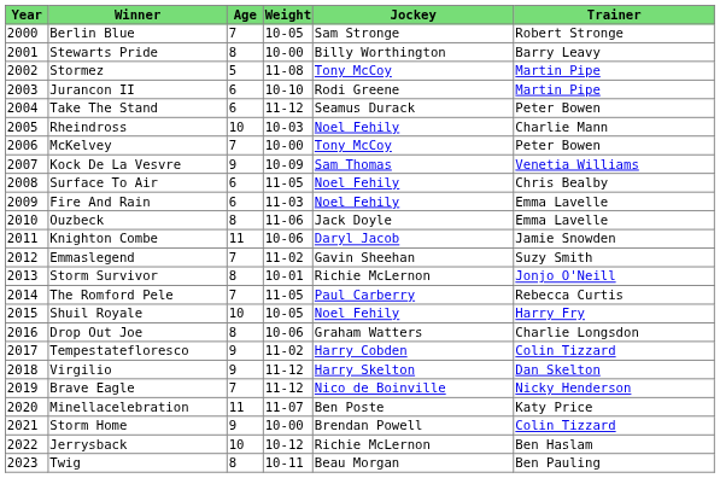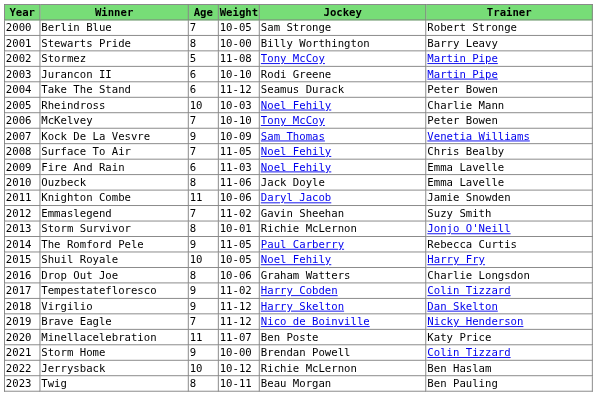McKelvey | Weight: 10-00 -> 10-10
Surface To Air | Age: 6 -> 7
The Romford Pele | Age: 7 -> 9
